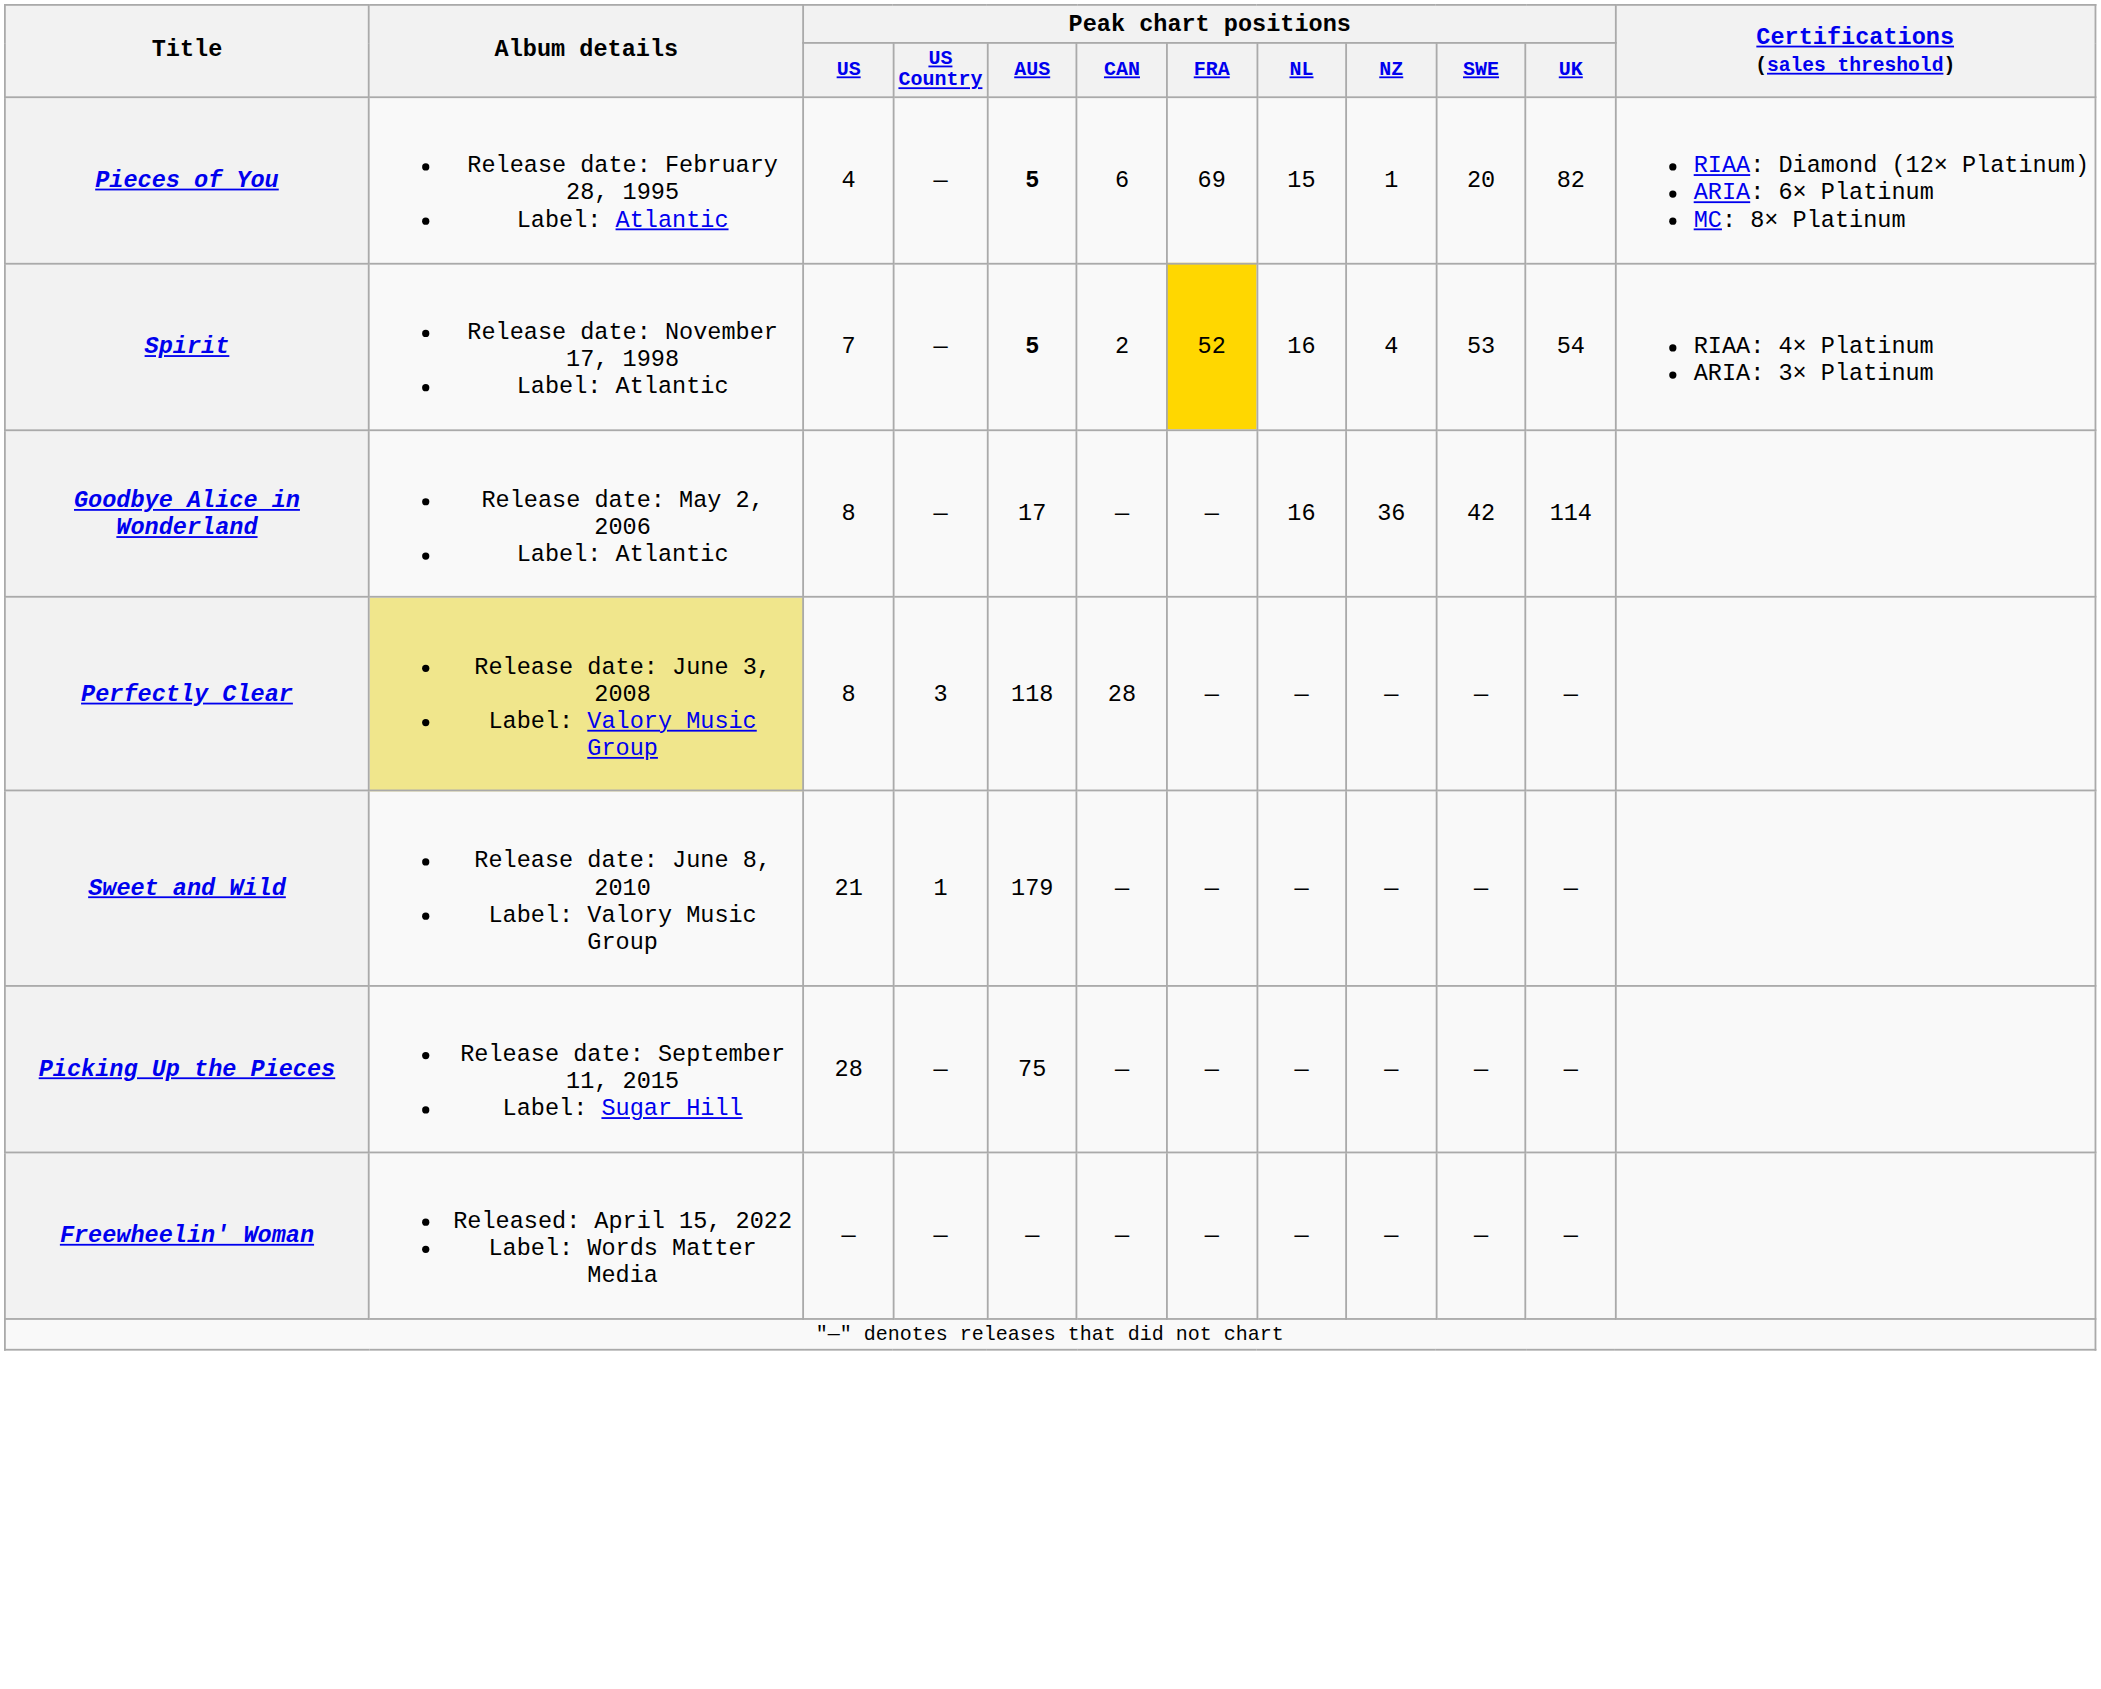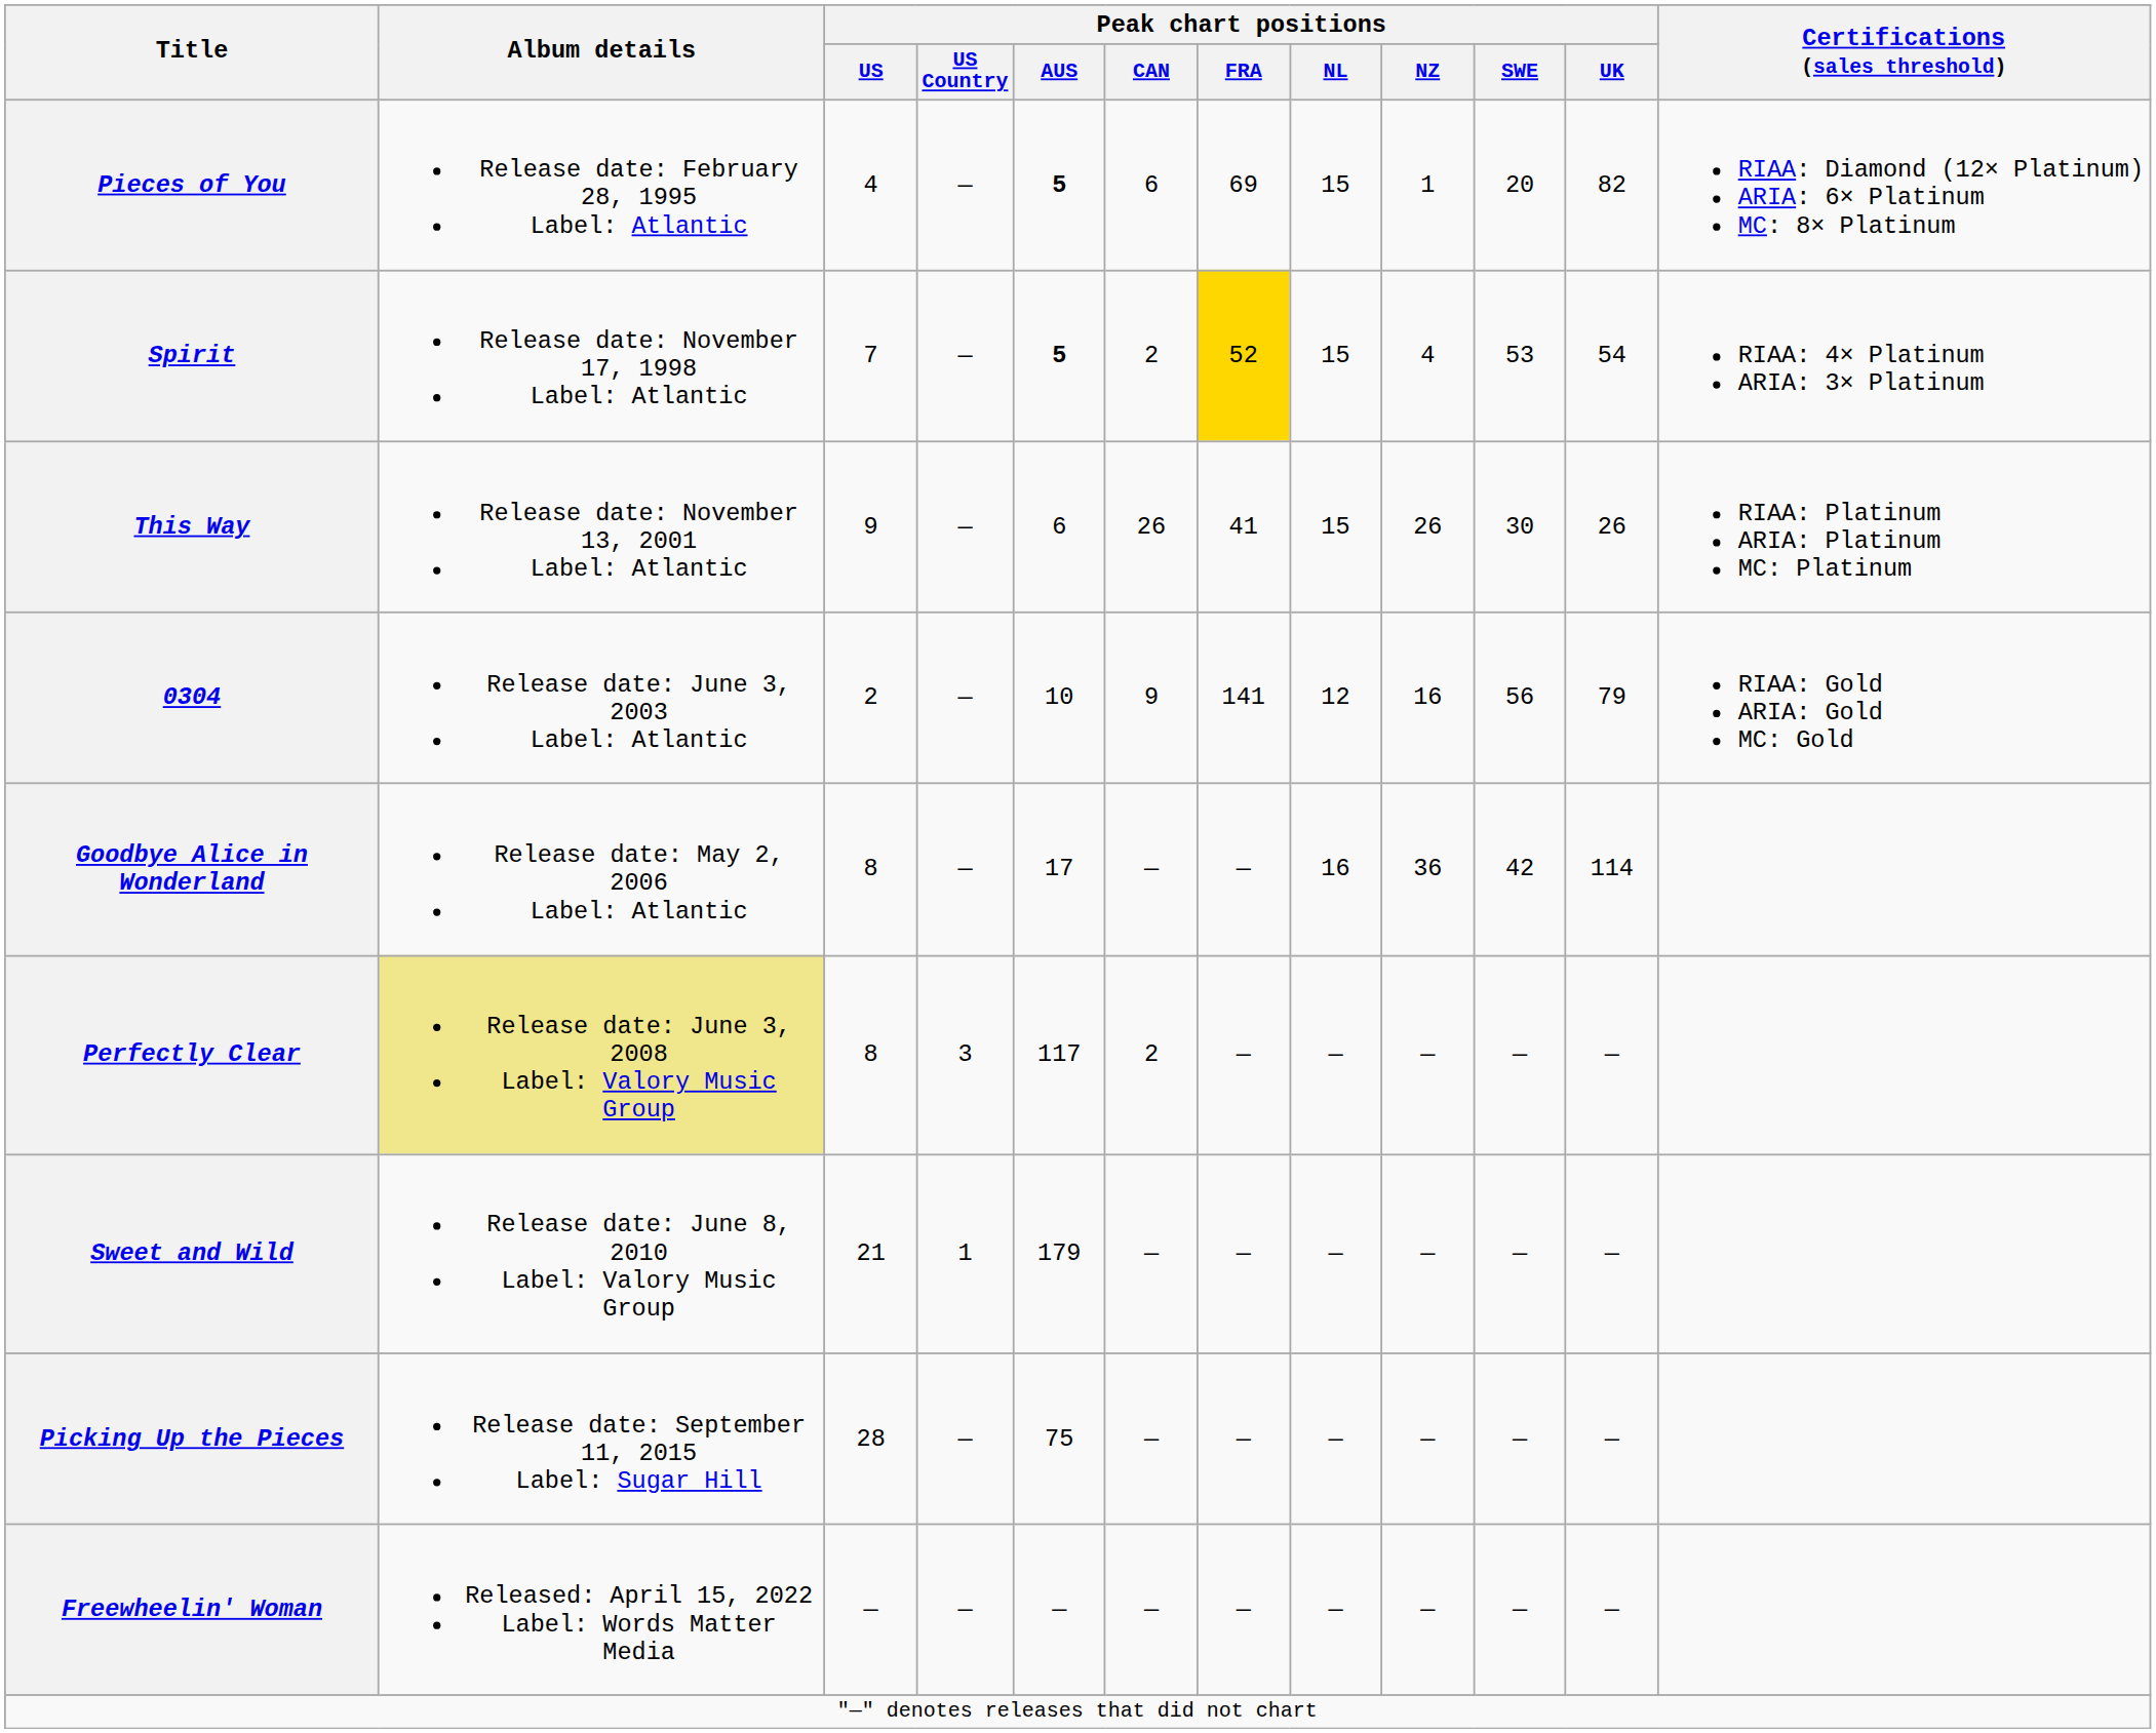Spirit | Peak chart positions / NL: 16 -> 15
+ row: This Way | Release date: November 13, 2001 Label: Atlantic | 9 | — | 6 | 26 | 41 | 15 | 26 | 30 | 26 | RIAA: Platinum ARIA: Platinum MC: Platinum
+ row: 0304 | Release date: June 3, 2003 Label: Atlantic | 2 | — | 10 | 9 | 141 | 12 | 16 | 56 | 79 | RIAA: Gold ARIA: Gold MC: Gold
Perfectly Clear | Peak chart positions / AUS: 118 -> 117
Perfectly Clear | Peak chart positions / CAN: 28 -> 2
